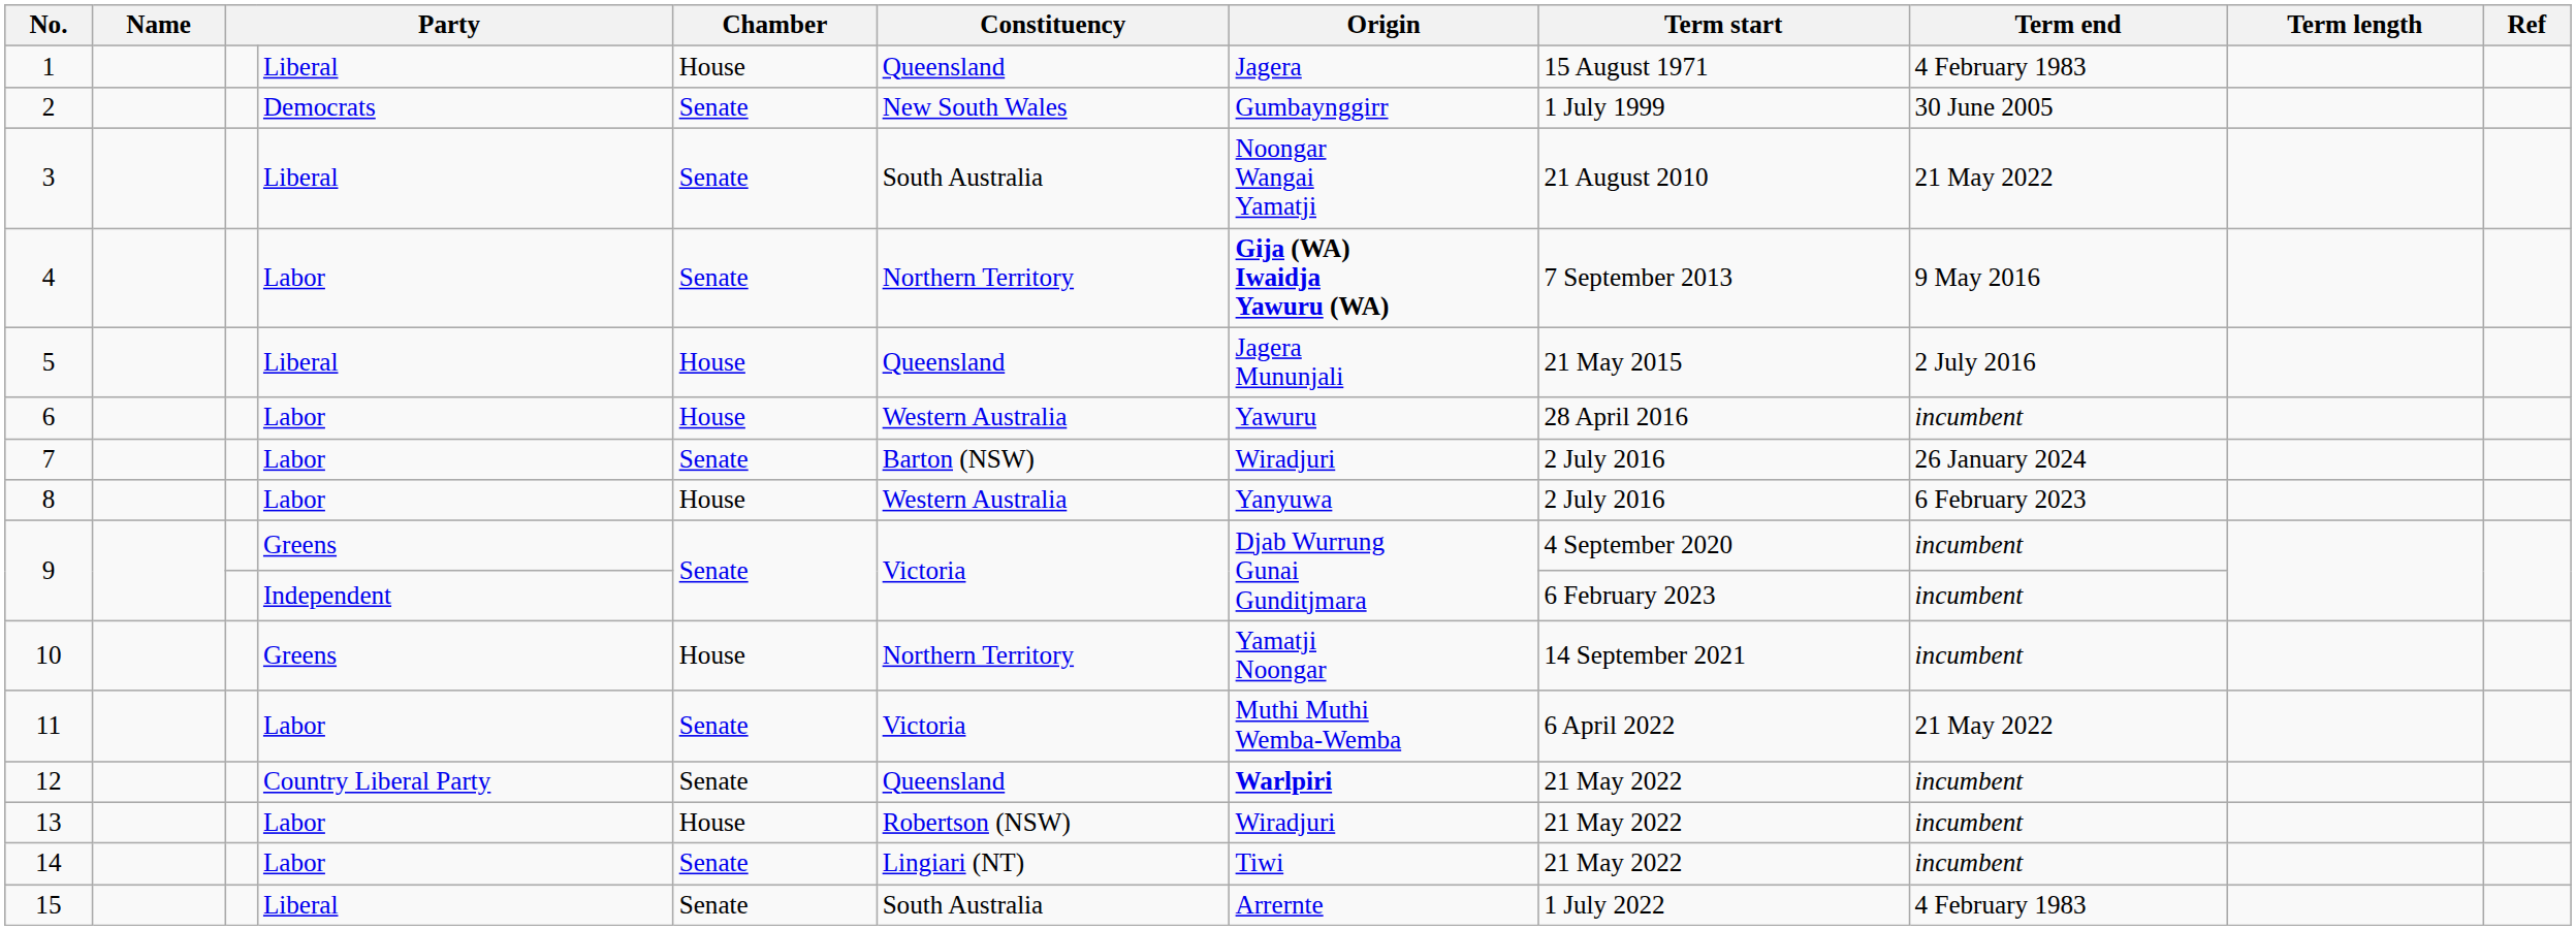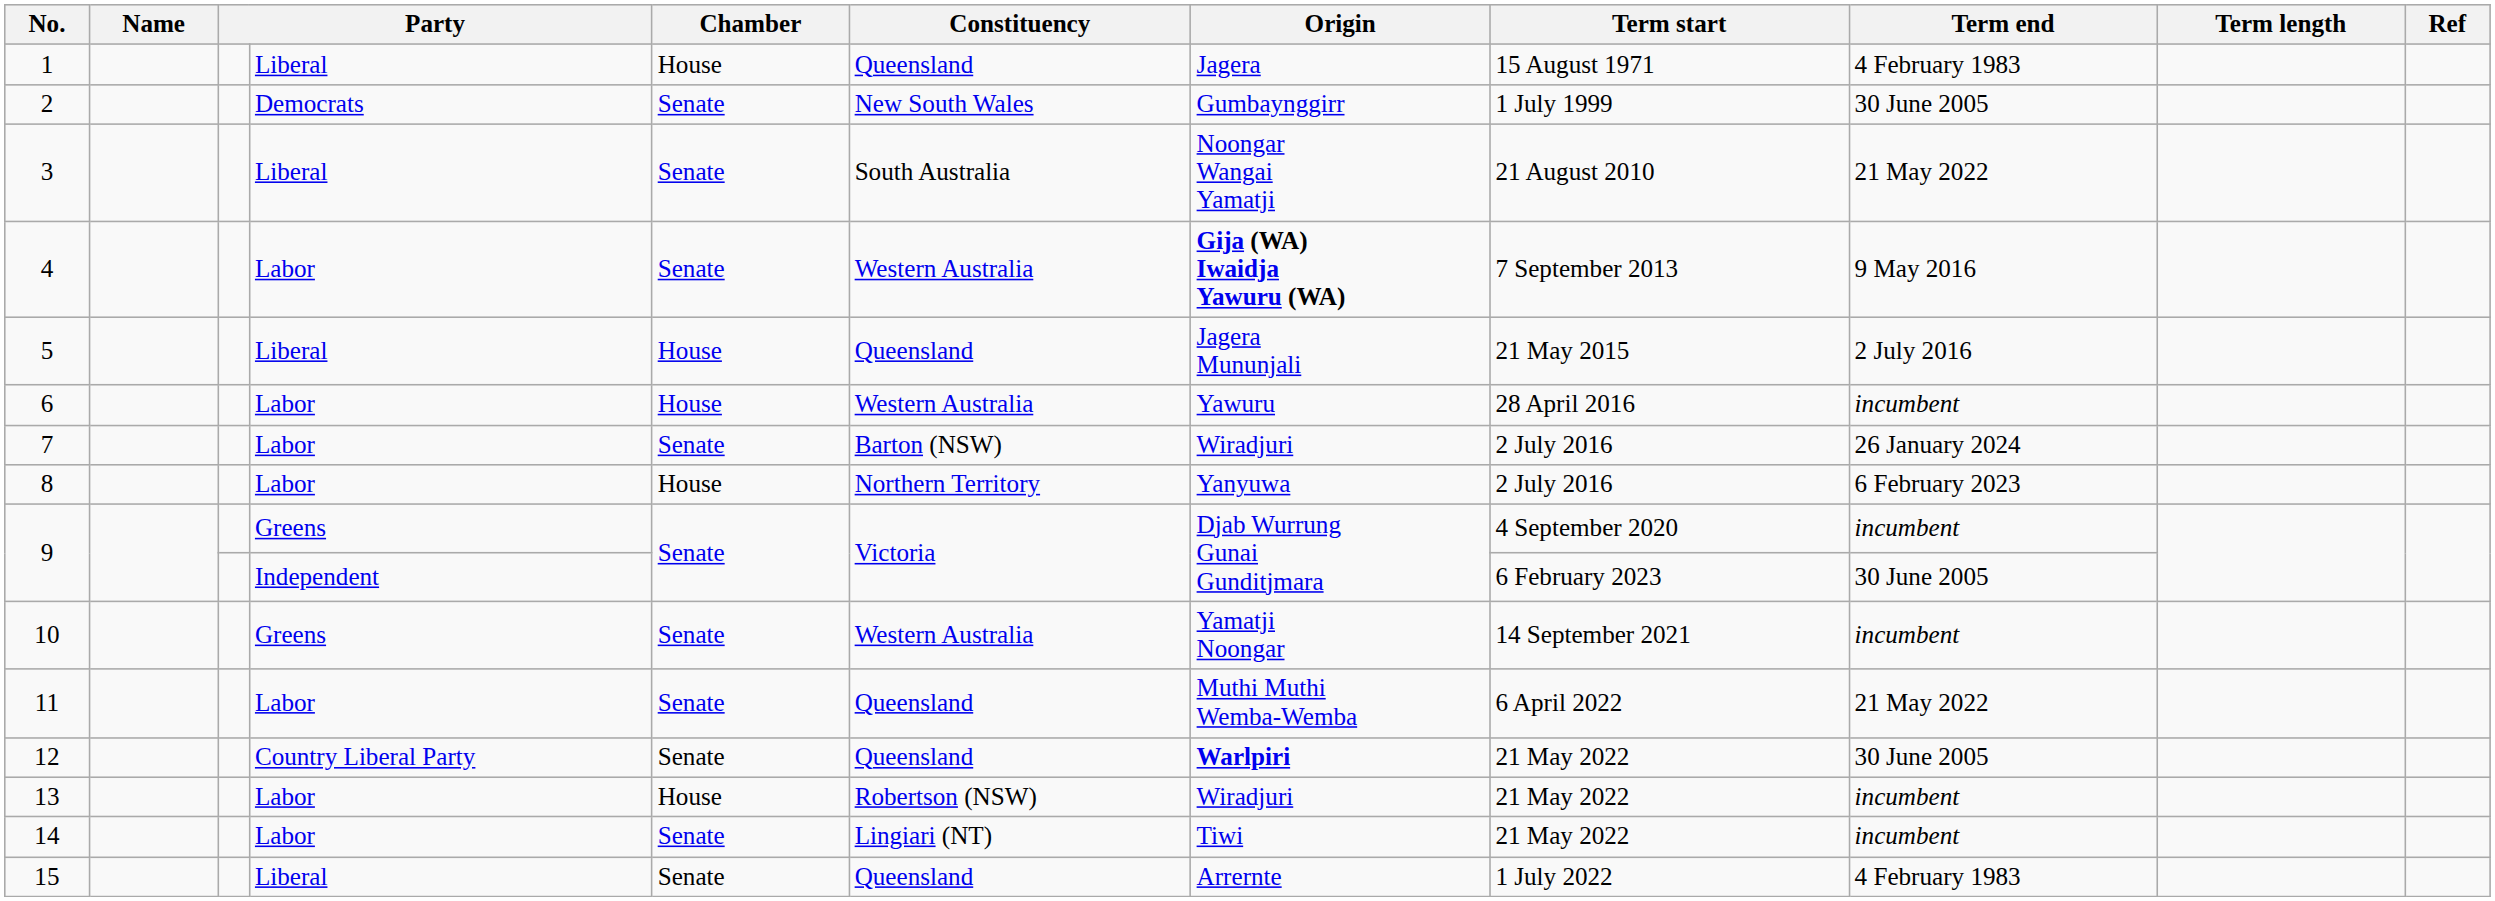4 | Constituency: Northern Territory -> Western Australia
8 | Constituency: Western Australia -> Northern Territory
9 / Independent | Term end: incumbent -> 30 June 2005
10 | Chamber: House -> Senate
10 | Constituency: Northern Territory -> Western Australia
11 | Constituency: Victoria -> Queensland
12 | Term end: incumbent -> 30 June 2005
15 | Constituency: South Australia -> Queensland
